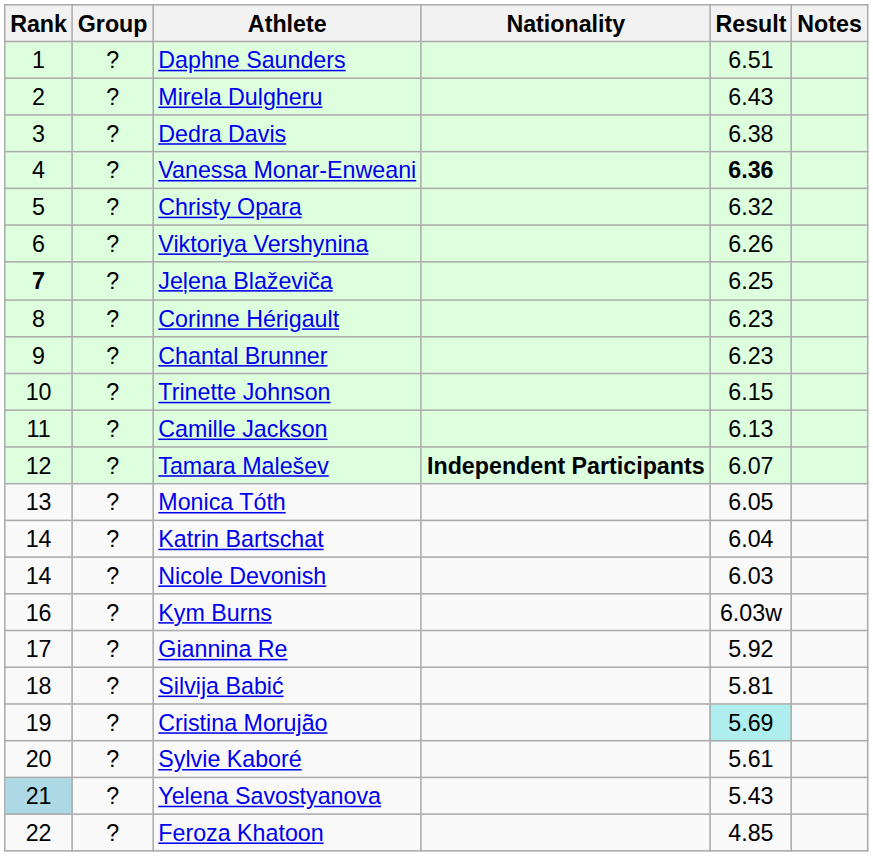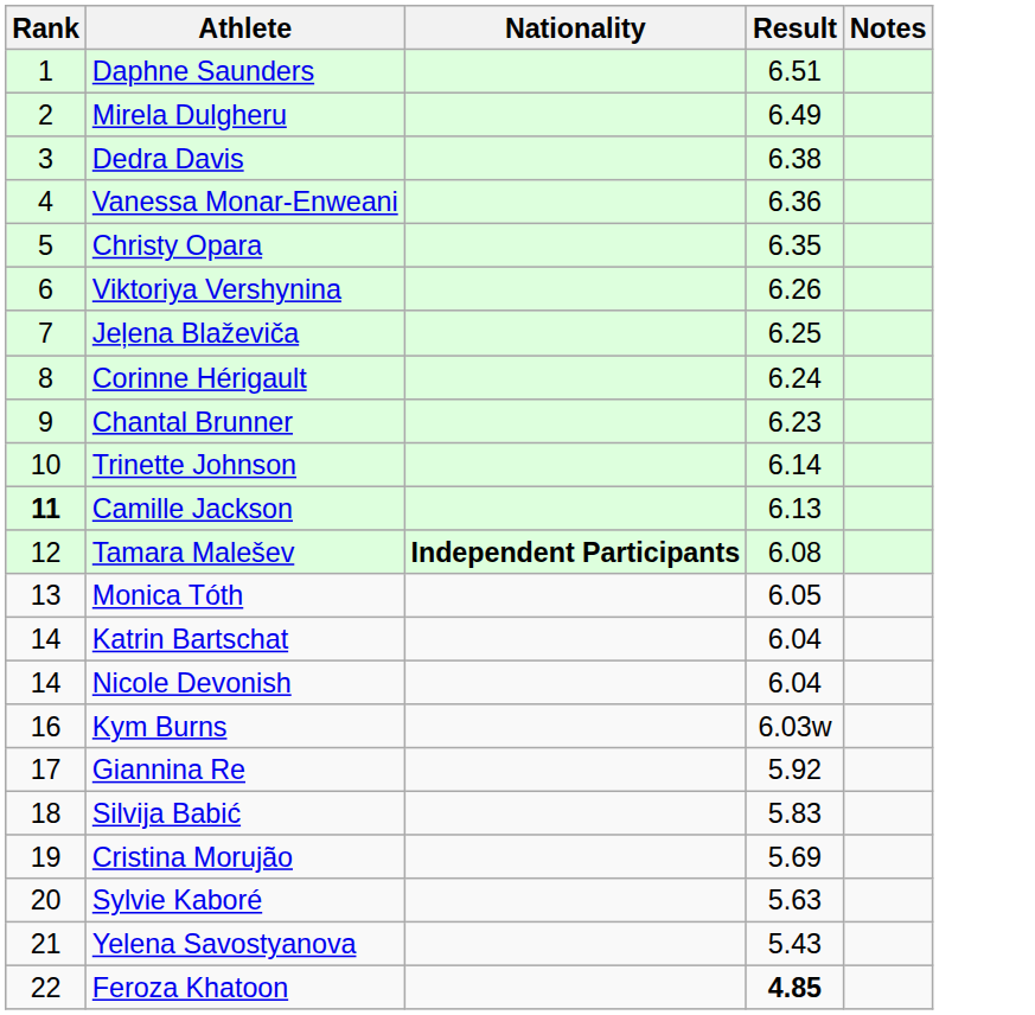- column: Group | ? | ? | ? | ? | ? | ? | ? | ? | ? | ? | ? | ? | ? | ? | ? | ? | ? | ? | ? | ? | ? | ?
Mirela Dulgheru | Result: 6.43 -> 6.49
Vanessa Monar-Enweani | Result: bold -> normal
Christy Opara | Result: 6.32 -> 6.35
Jeļena Blaževiča | Rank: bold -> normal
Corinne Hérigault | Result: 6.23 -> 6.24
Trinette Johnson | Result: 6.15 -> 6.14
Camille Jackson | Rank: normal -> bold
Tamara Malešev | Result: 6.07 -> 6.08
Nicole Devonish | Result: 6.03 -> 6.04
Silvija Babić | Result: 5.81 -> 5.83
Cristina Morujão | Result: paleturquoise background -> no background
Sylvie Kaboré | Result: 5.61 -> 5.63
Yelena Savostyanova | Rank: lightblue background -> no background
Feroza Khatoon | Result: normal -> bold
